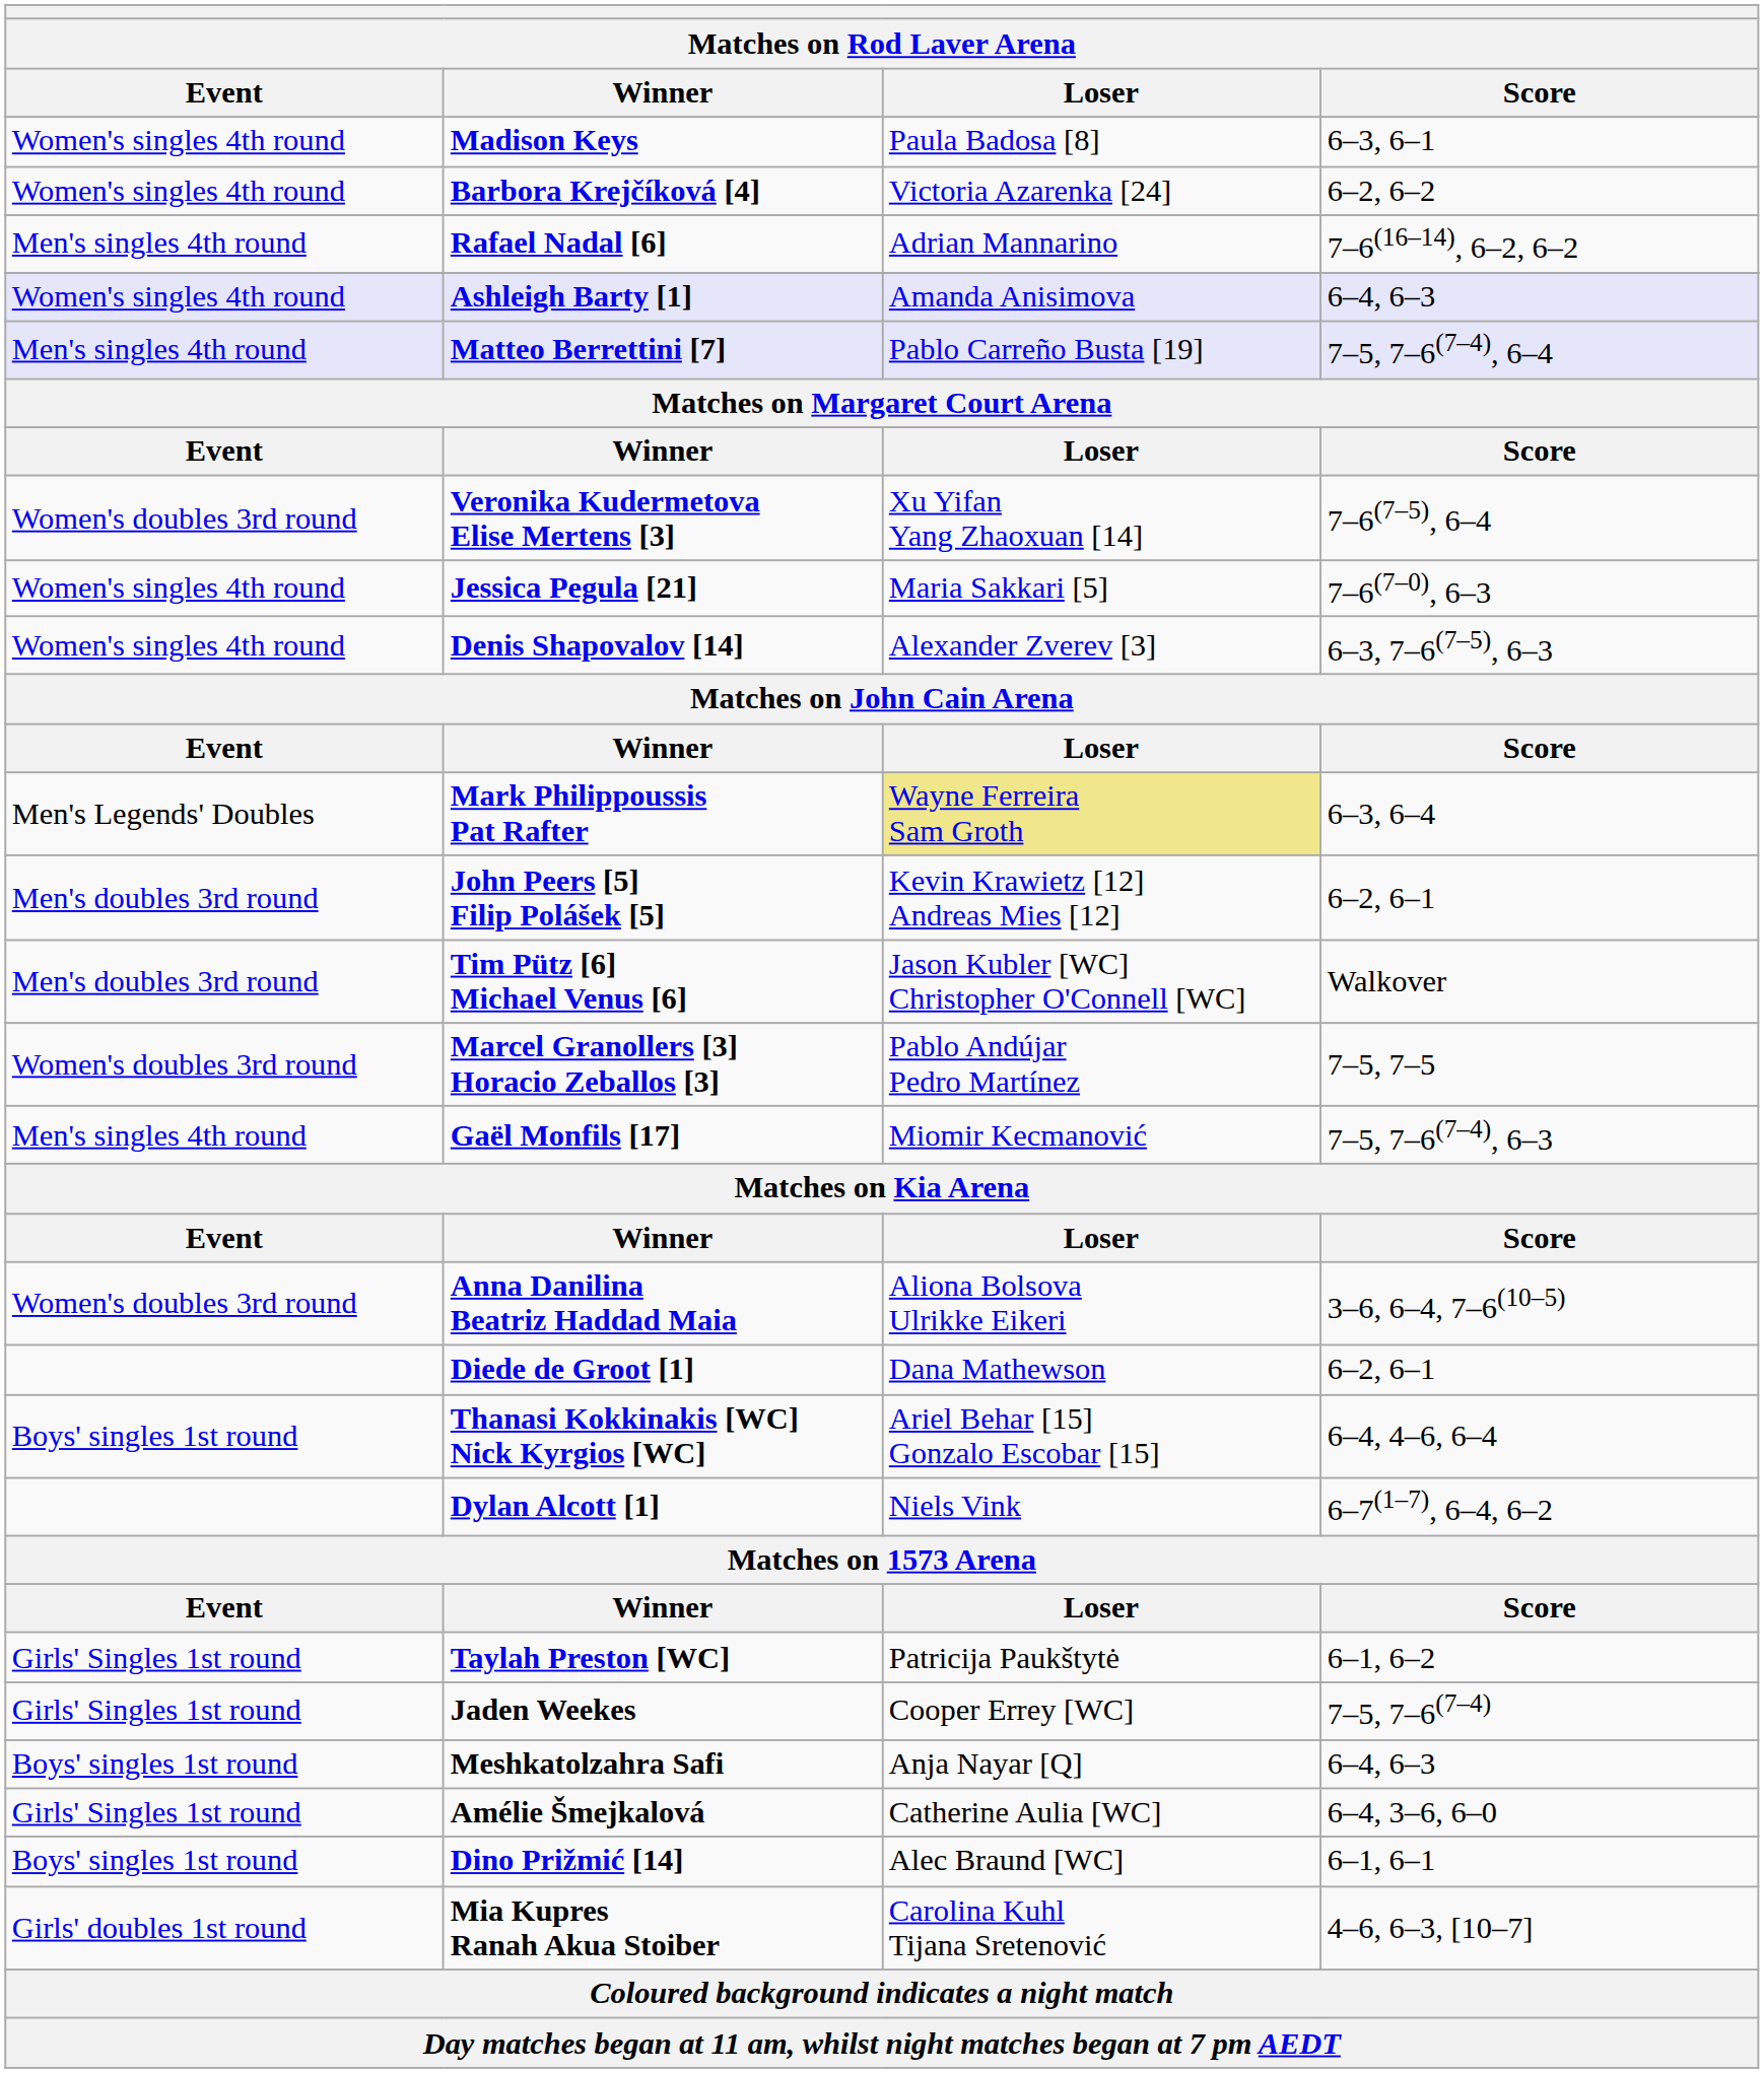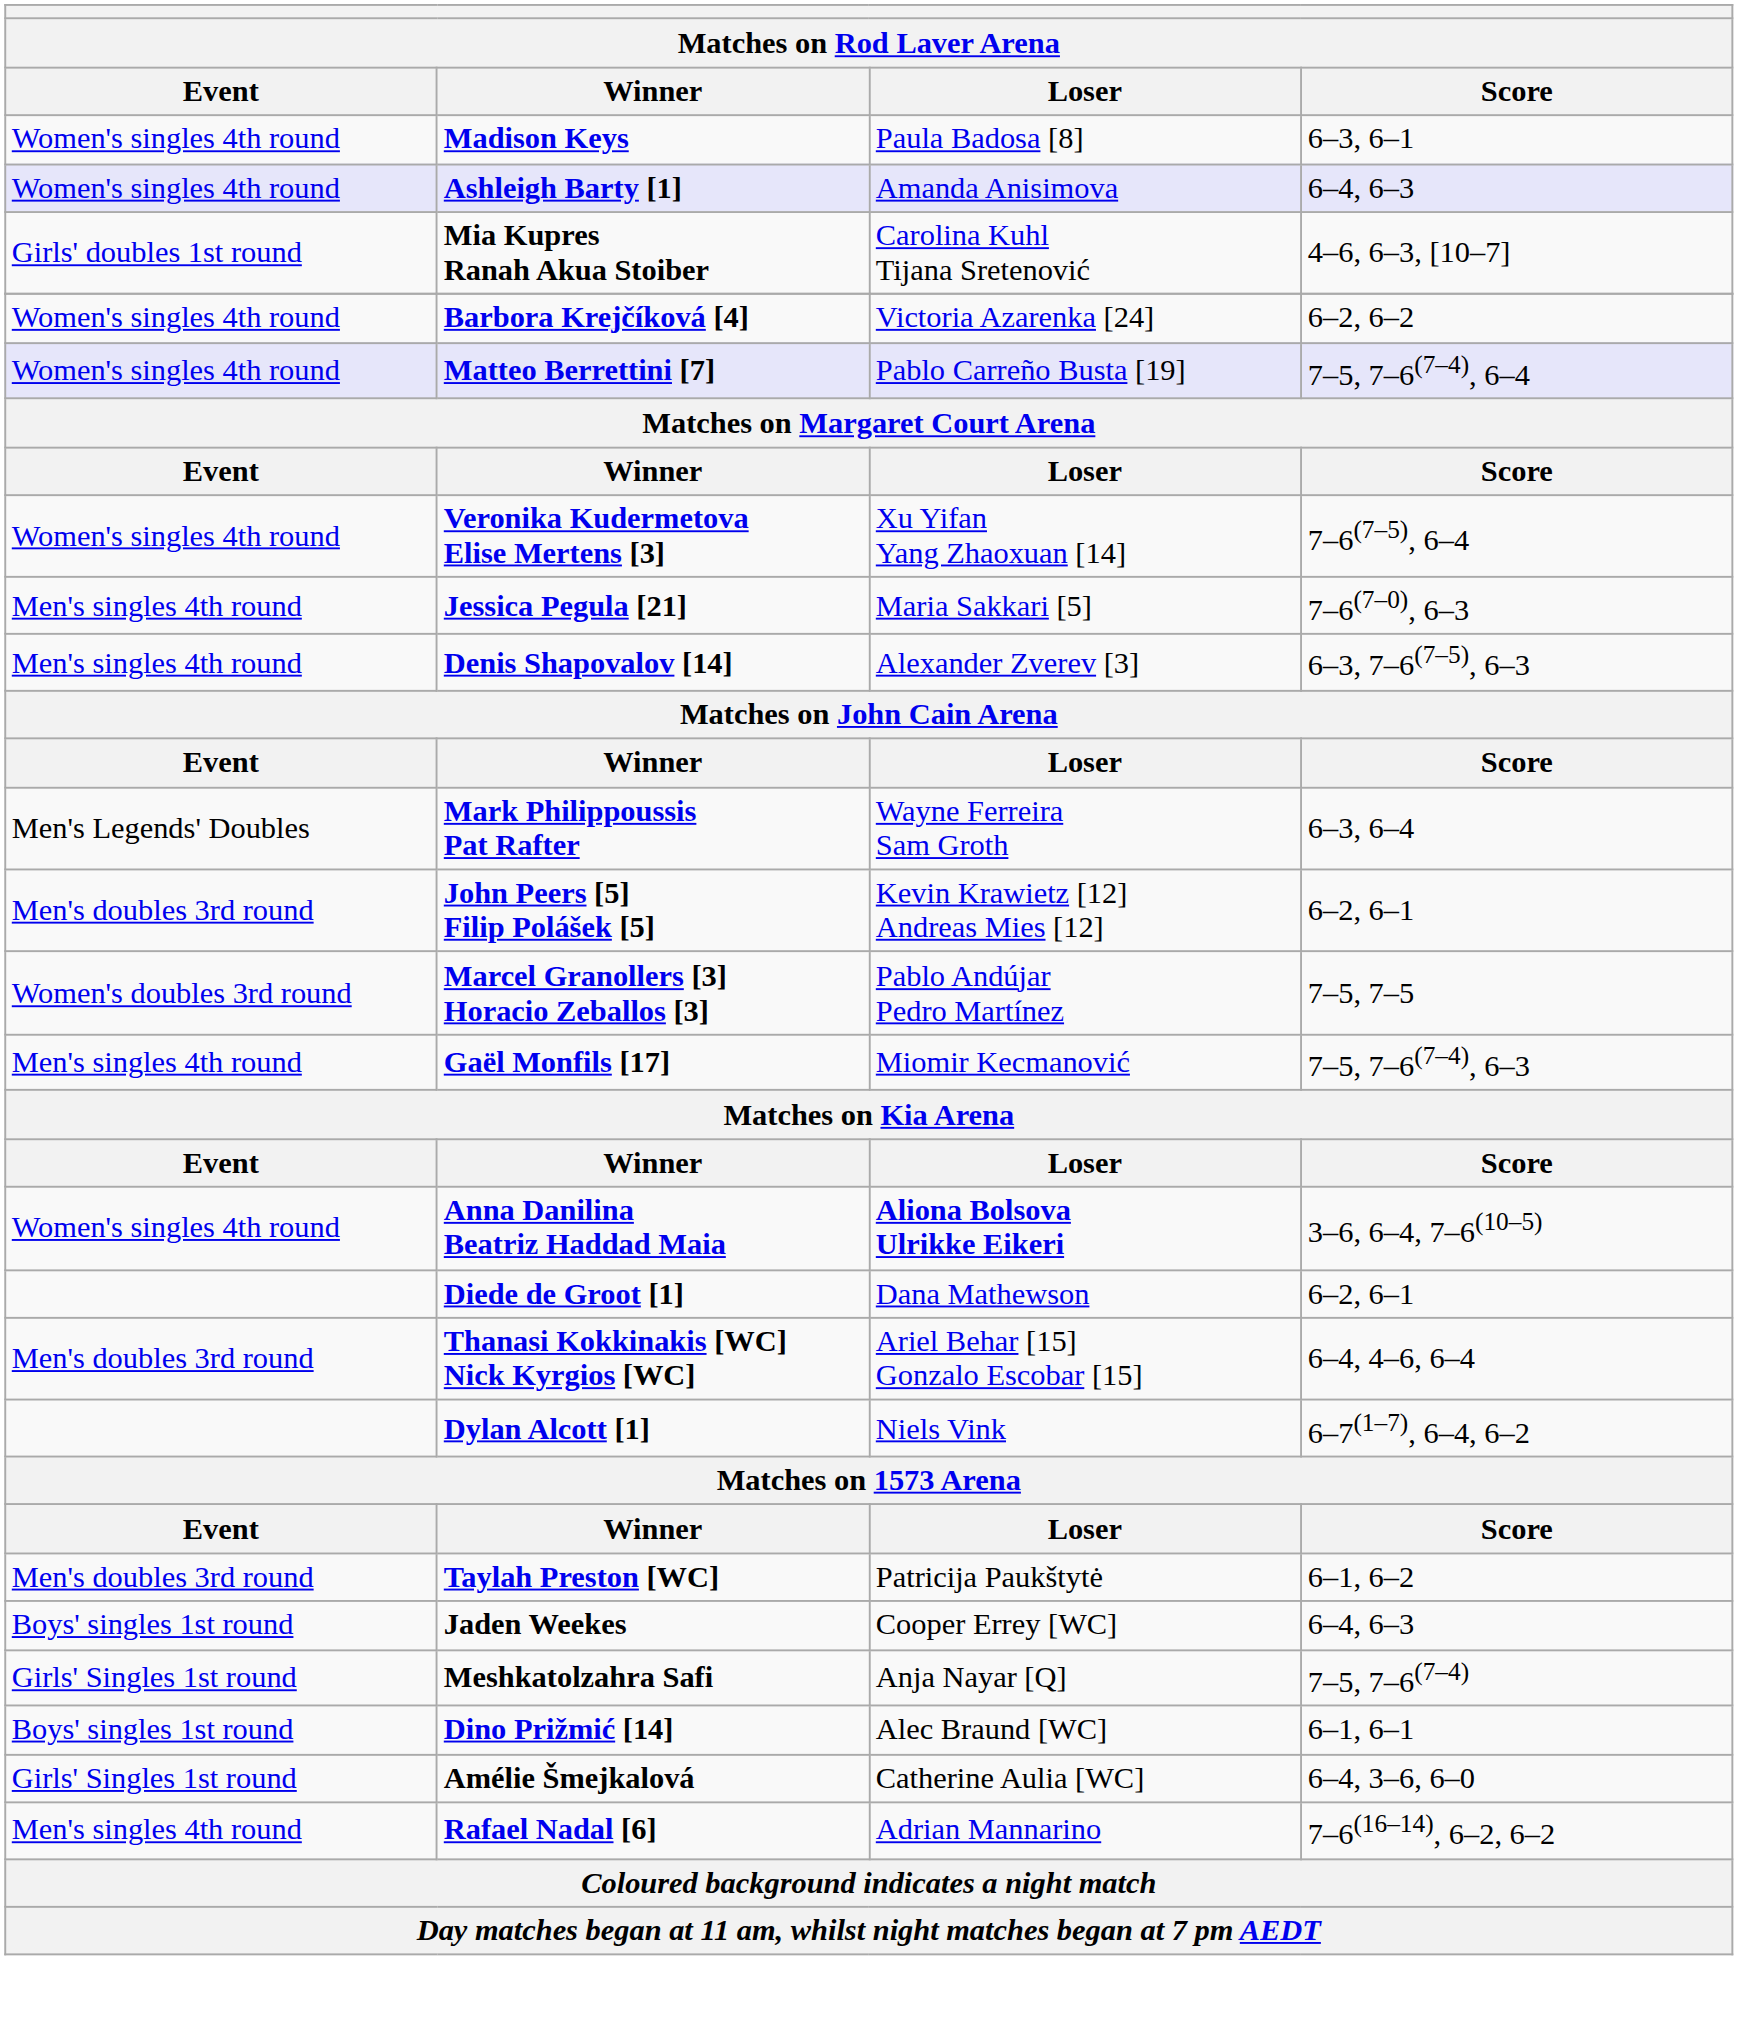rows swapped: Barbora Krejčíková [4] <-> Ashleigh Barty [1]
rows swapped: Rafael Nadal [6] <-> Mia Kupres Ranah Akua Stoiber
Matteo Berrettini [7] | Event: Men's singles 4th round -> Women's singles 4th round
Veronika Kudermetova Elise Mertens [3] | Event: Women's doubles 3rd round -> Women's singles 4th round
Jessica Pegula [21] | Event: Women's singles 4th round -> Men's singles 4th round
Denis Shapovalov [14] | Event: Women's singles 4th round -> Men's singles 4th round
Mark Philippoussis Pat Rafter | Loser: khaki background -> no background
- row: Men's doubles 3rd round | Tim Pütz [6] Michael Venus [6] | Jason Kubler [WC] Christopher O'Connell [WC] | Walkover
Anna Danilina Beatriz Haddad Maia | Event: Women's doubles 3rd round -> Women's singles 4th round
Anna Danilina Beatriz Haddad Maia | Loser: normal -> bold
Thanasi Kokkinakis [WC] Nick Kyrgios [WC] | Event: Boys' singles 1st round -> Men's doubles 3rd round
Taylah Preston [WC] | Event: Girls' Singles 1st round -> Men's doubles 3rd round
Jaden Weekes | Event: Girls' Singles 1st round -> Boys' singles 1st round
Jaden Weekes | Score: 7–5, 7–6(7–4) -> 6–4, 6–3
Meshkatolzahra Safi | Event: Boys' singles 1st round -> Girls' Singles 1st round
Meshkatolzahra Safi | Score: 6–4, 6–3 -> 7–5, 7–6(7–4)
rows swapped: Amélie Šmejkalová <-> Dino Prižmić [14]
